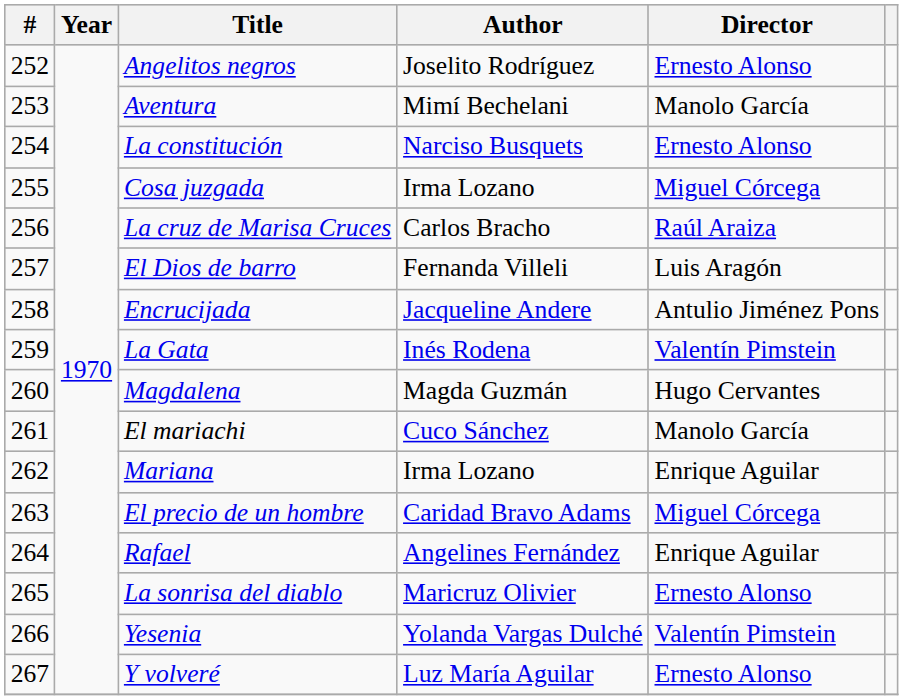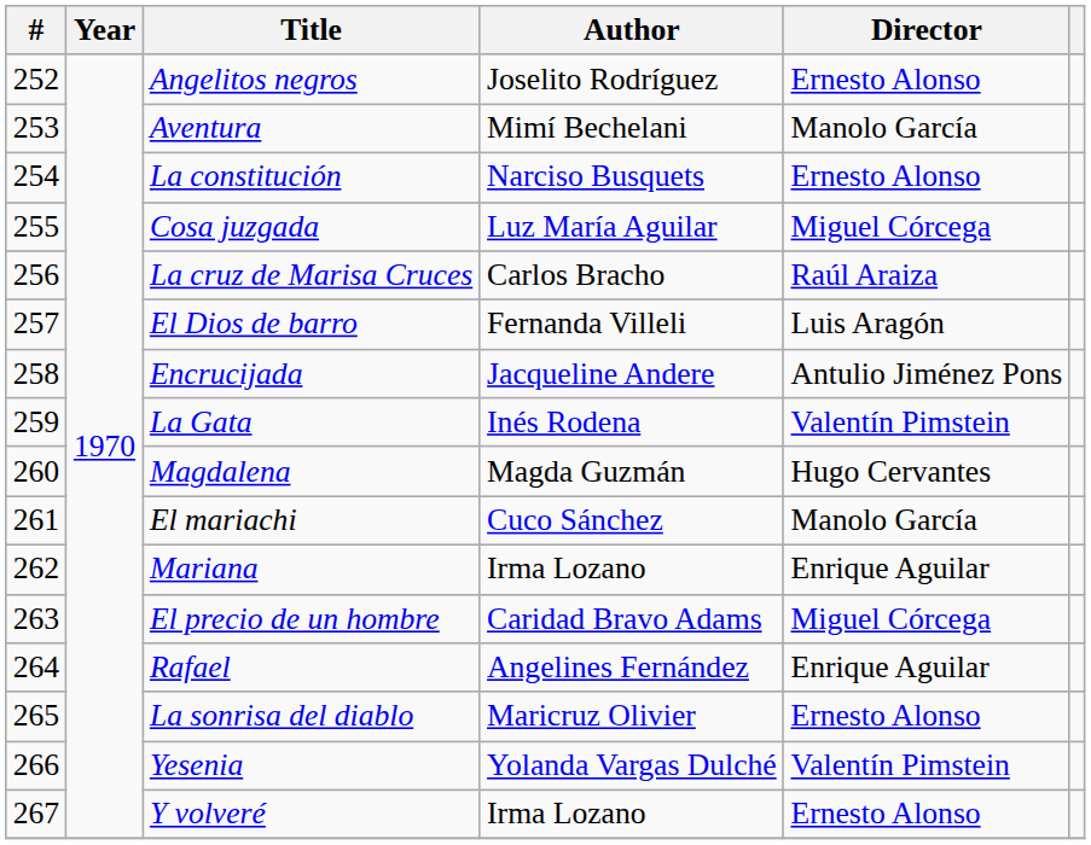Cosa juzgada | Author: Irma Lozano -> Luz María Aguilar
Y volveré | Author: Luz María Aguilar -> Irma Lozano
